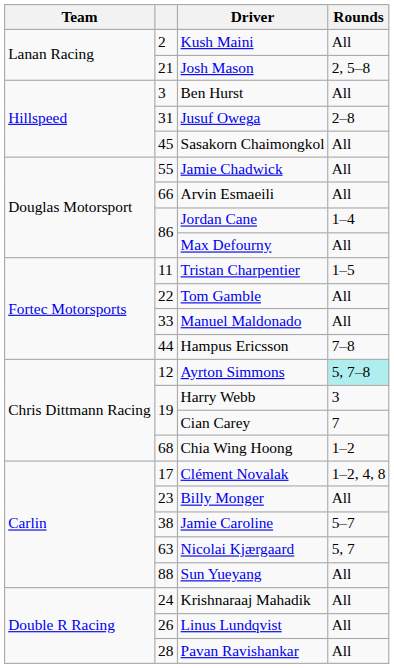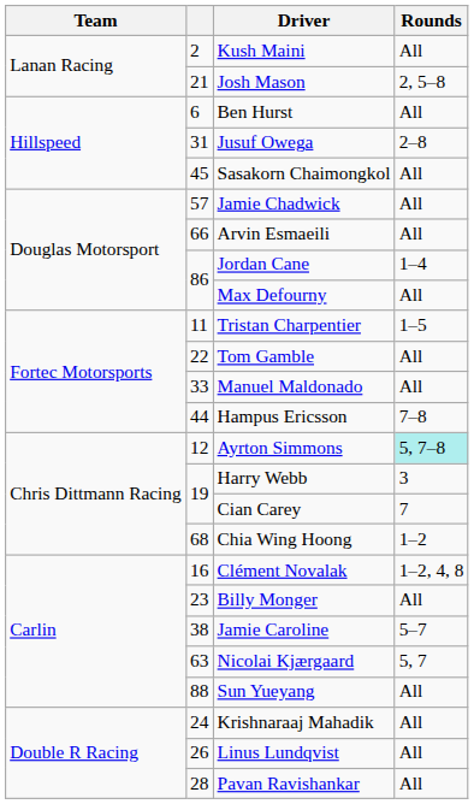Ben Hurst | column 2: 3 -> 6
Jamie Chadwick | column 2: 55 -> 57
Clément Novalak | column 2: 17 -> 16
